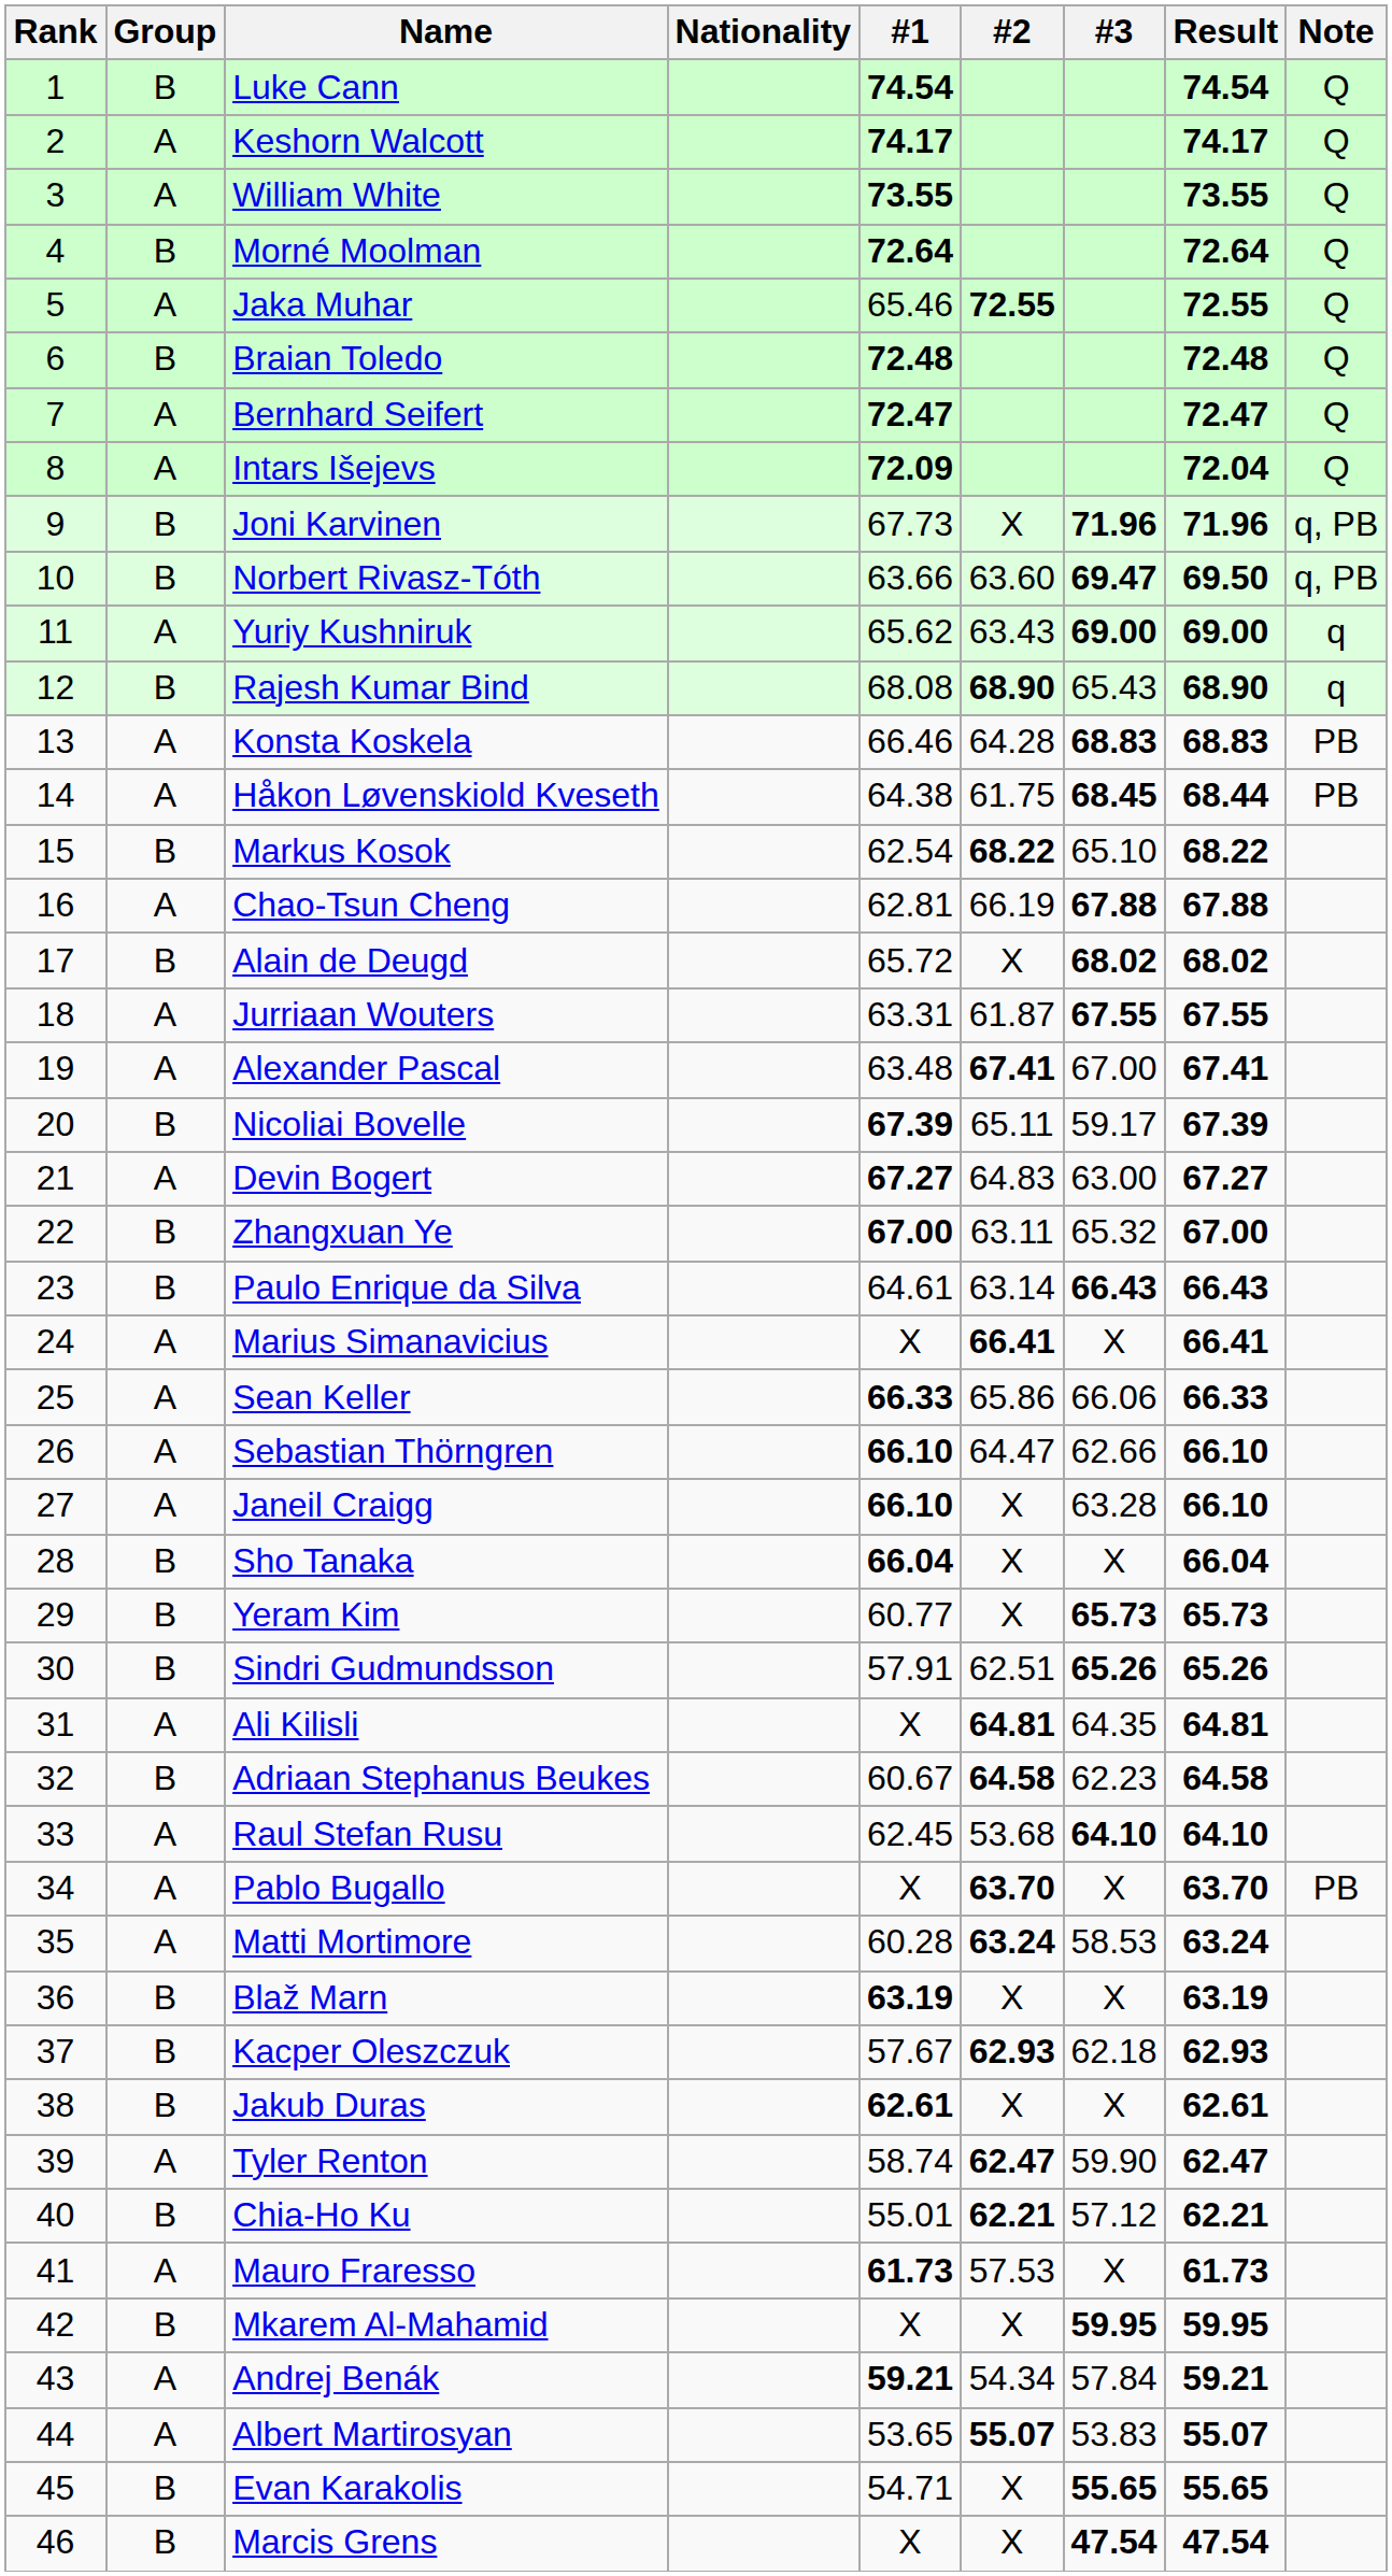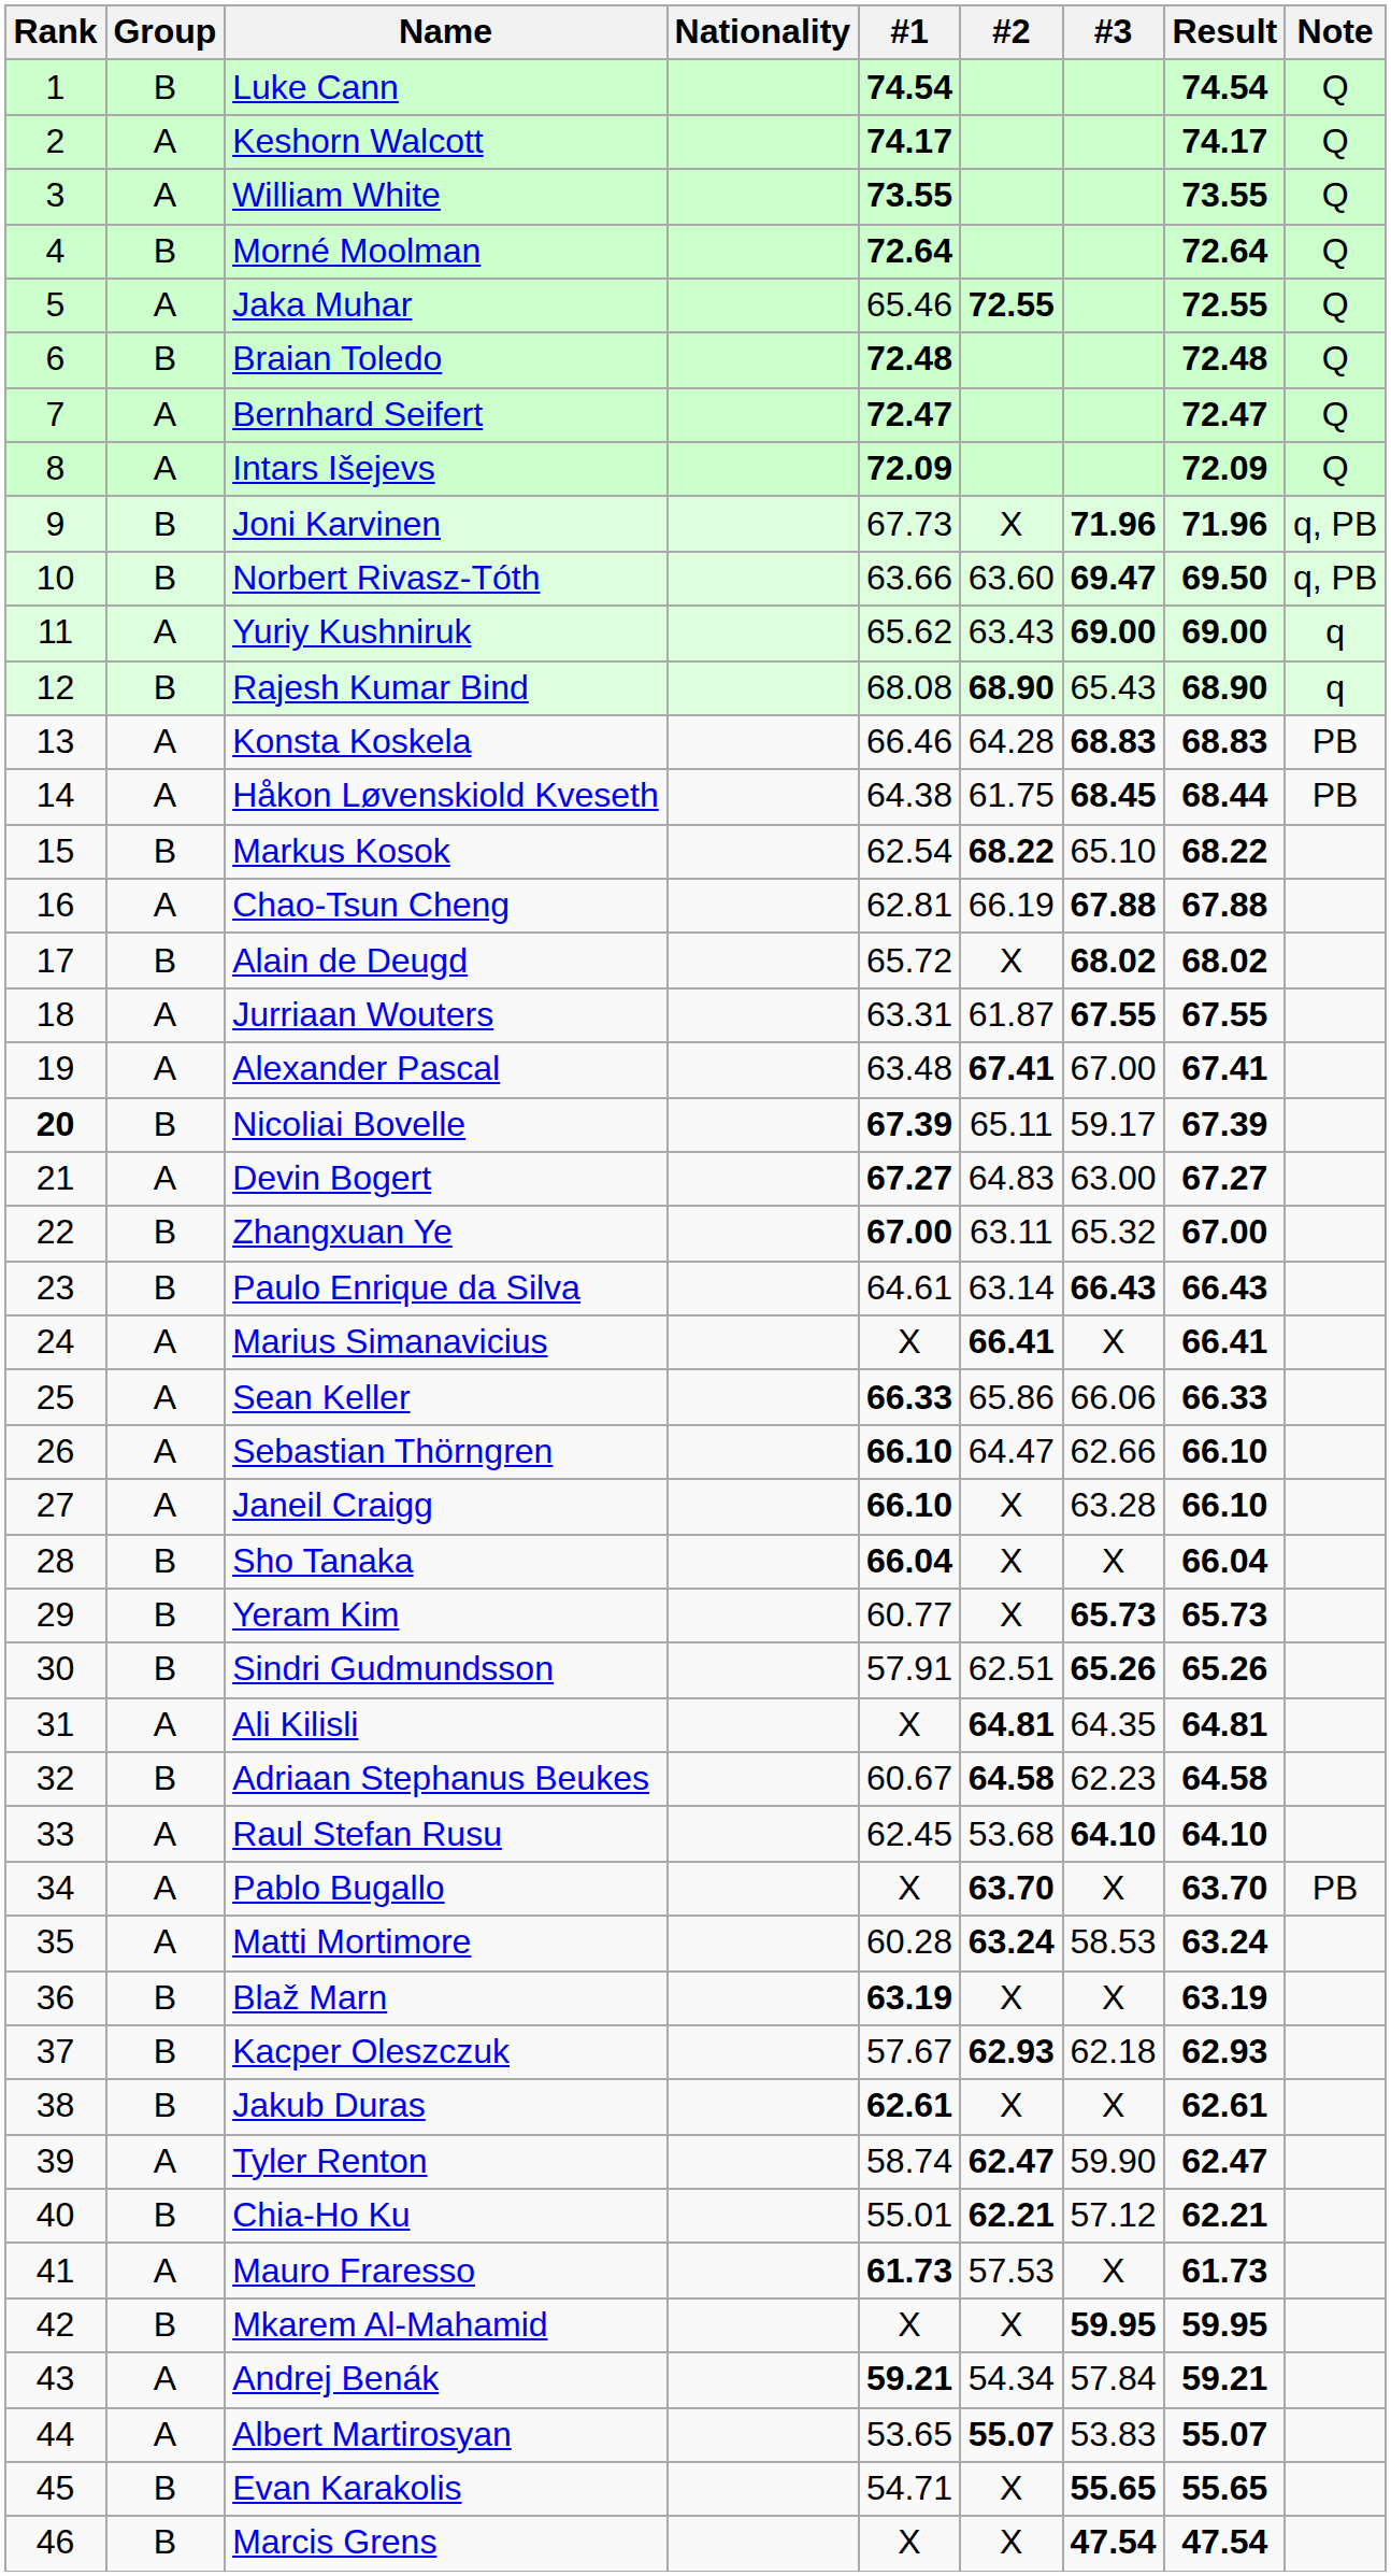Intars Išejevs | Result: 72.04 -> 72.09
Nicoliai Bovelle | Rank: normal -> bold
